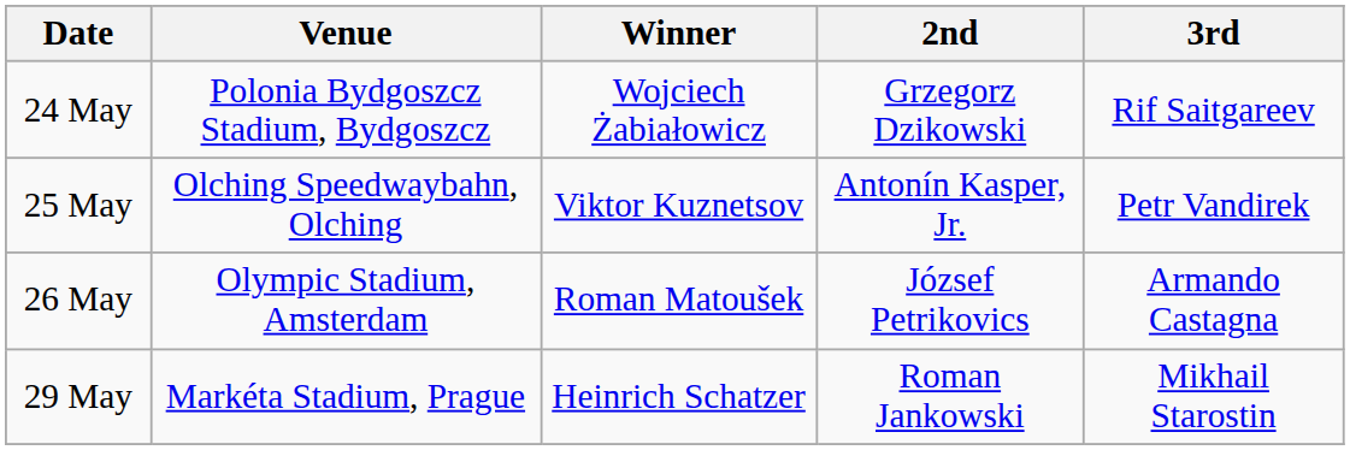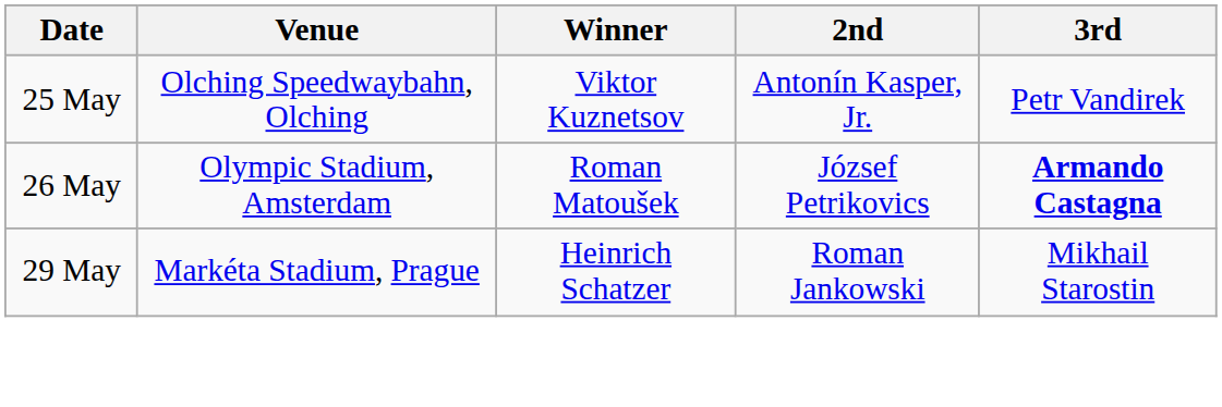- row: 24 May | Polonia Bydgoszcz Stadium, Bydgoszcz | Wojciech Żabiałowicz | Grzegorz Dzikowski | Rif Saitgareev
26 May | 3rd: normal -> bold
